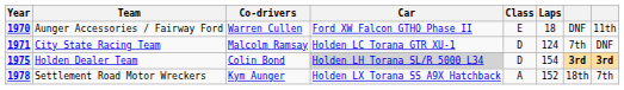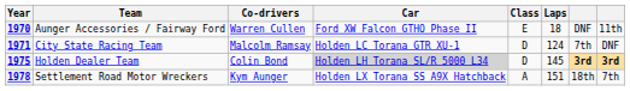1975 | Laps: 154 -> 145
1978 | Laps: 152 -> 151
